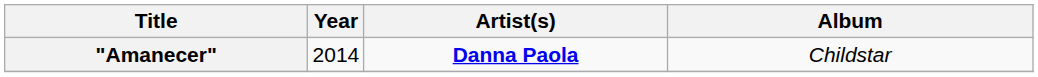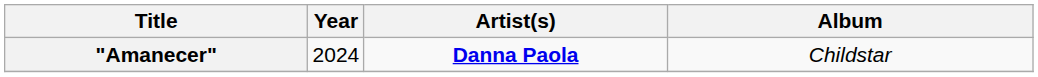"Amanecer" | Year: 2014 -> 2024
